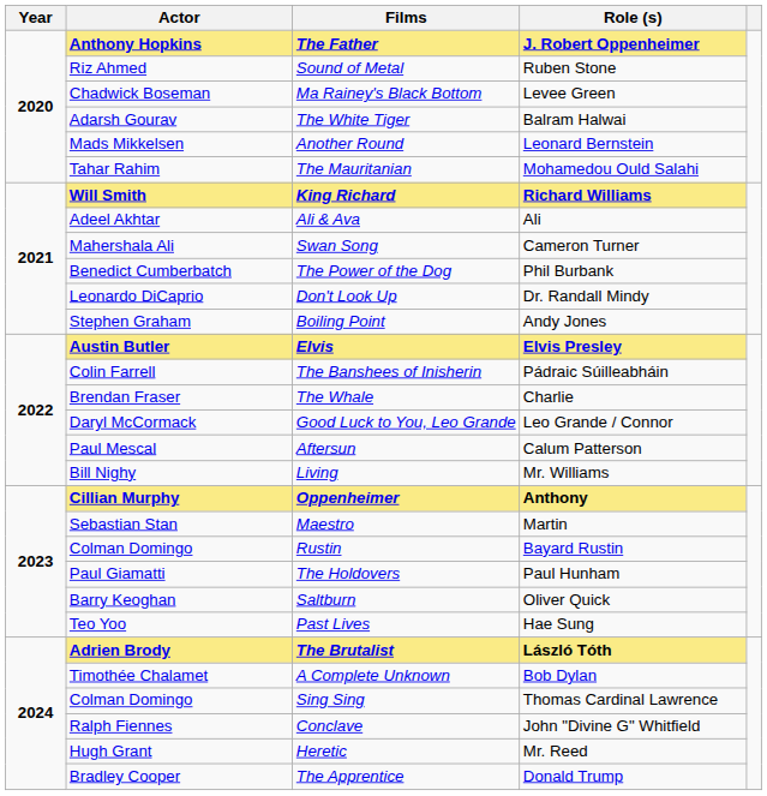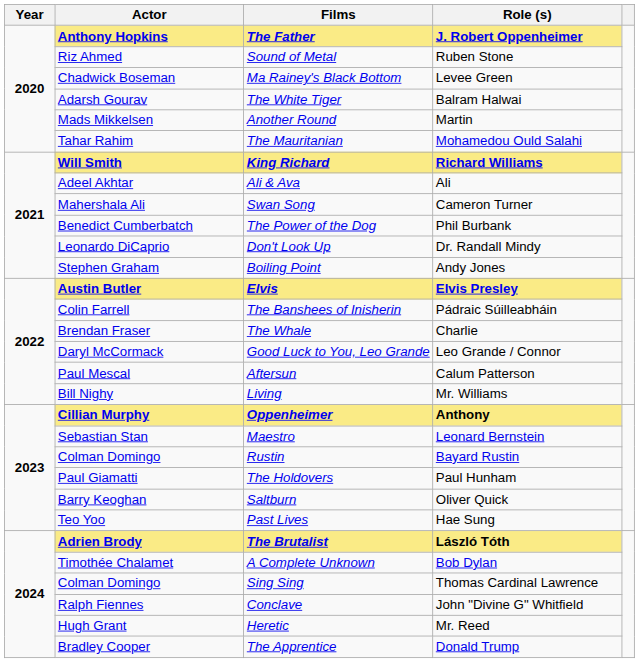Another Round | Role (s): Leonard Bernstein -> Martin
Maestro | Role (s): Martin -> Leonard Bernstein
